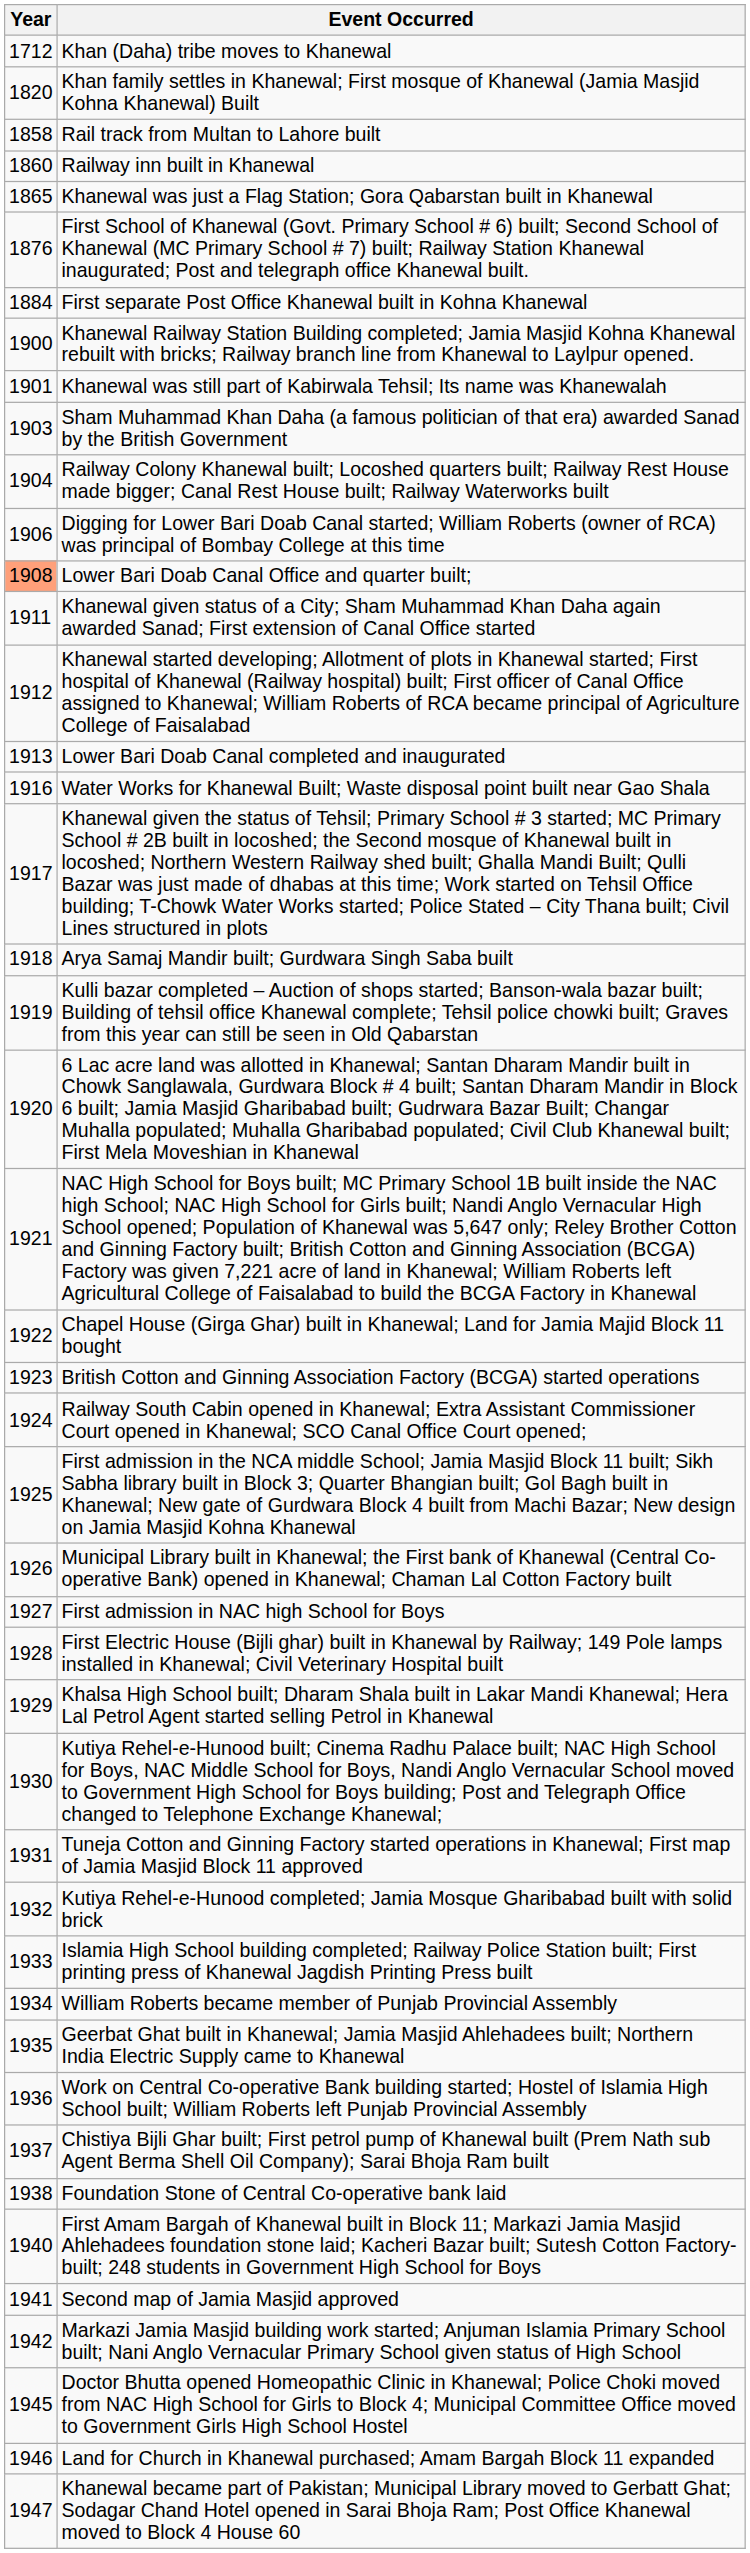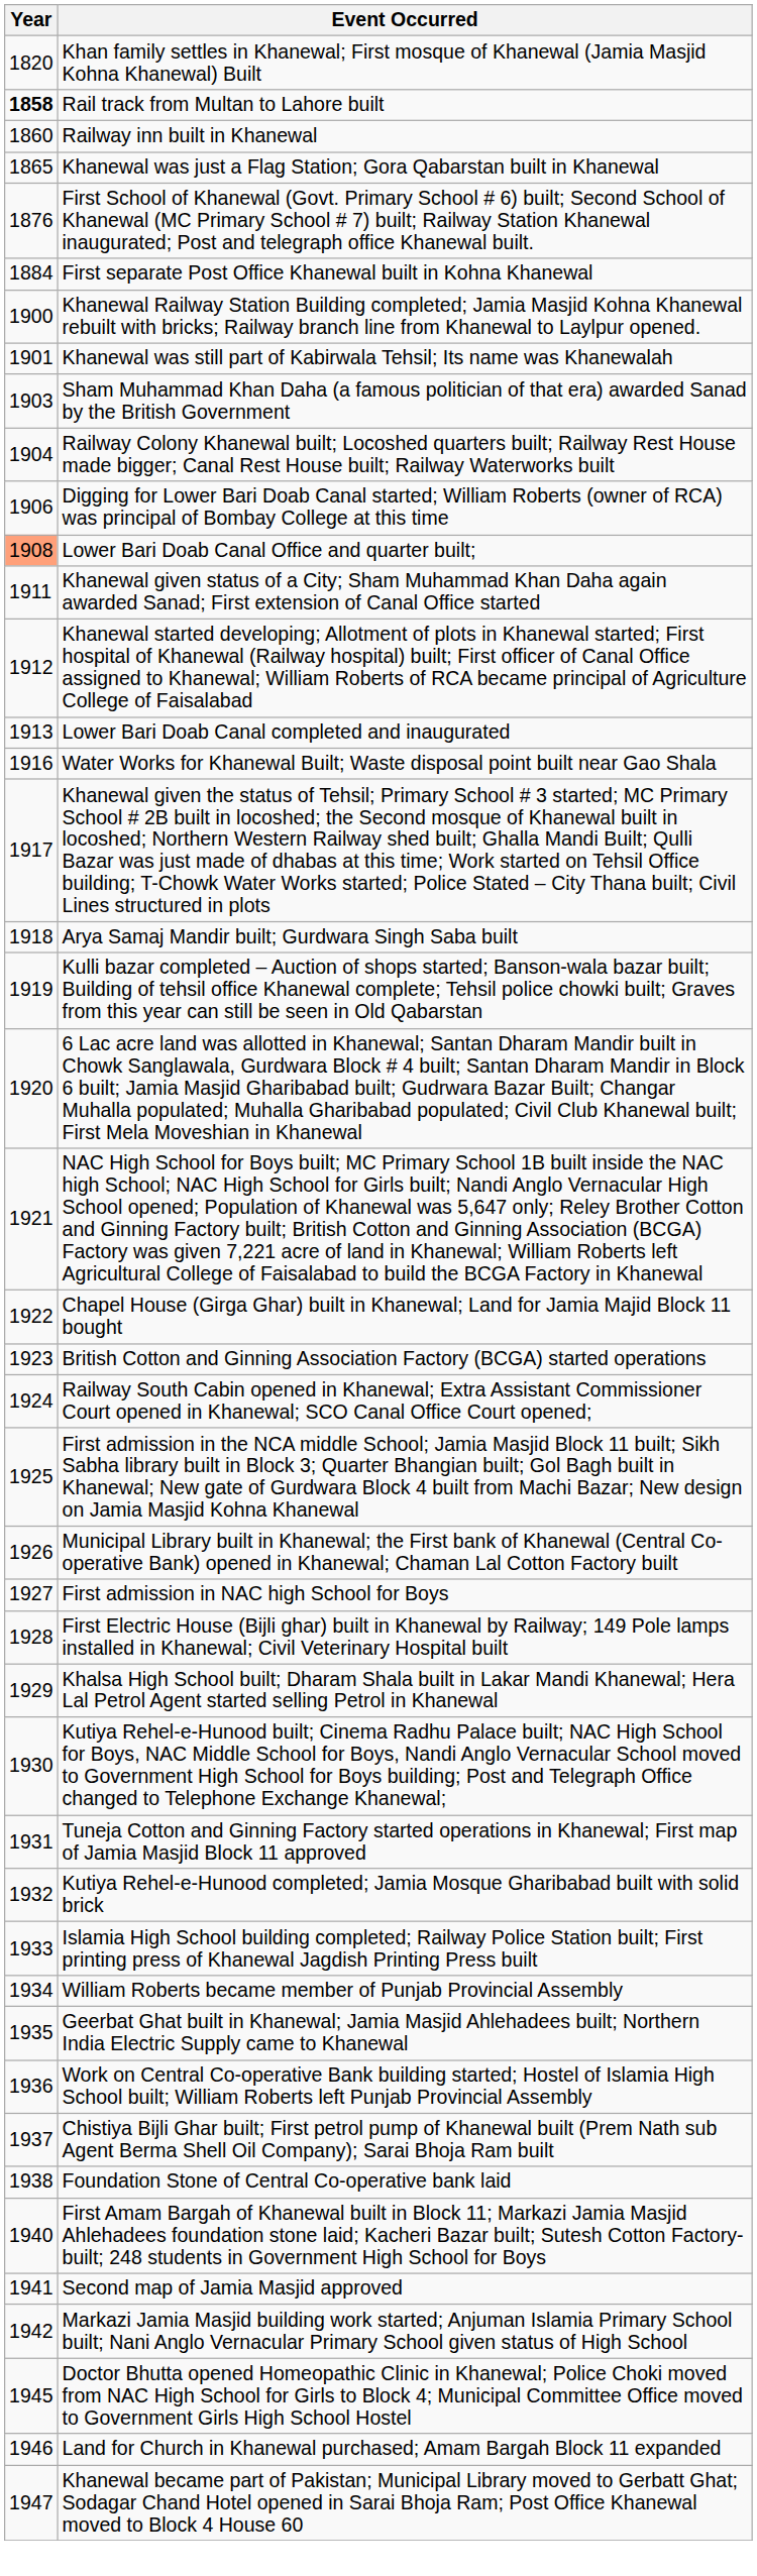- row: 1712 | Khan (Daha) tribe moves to Khanewal
Rail track from Multan to Lahore built | Year: normal -> bold
